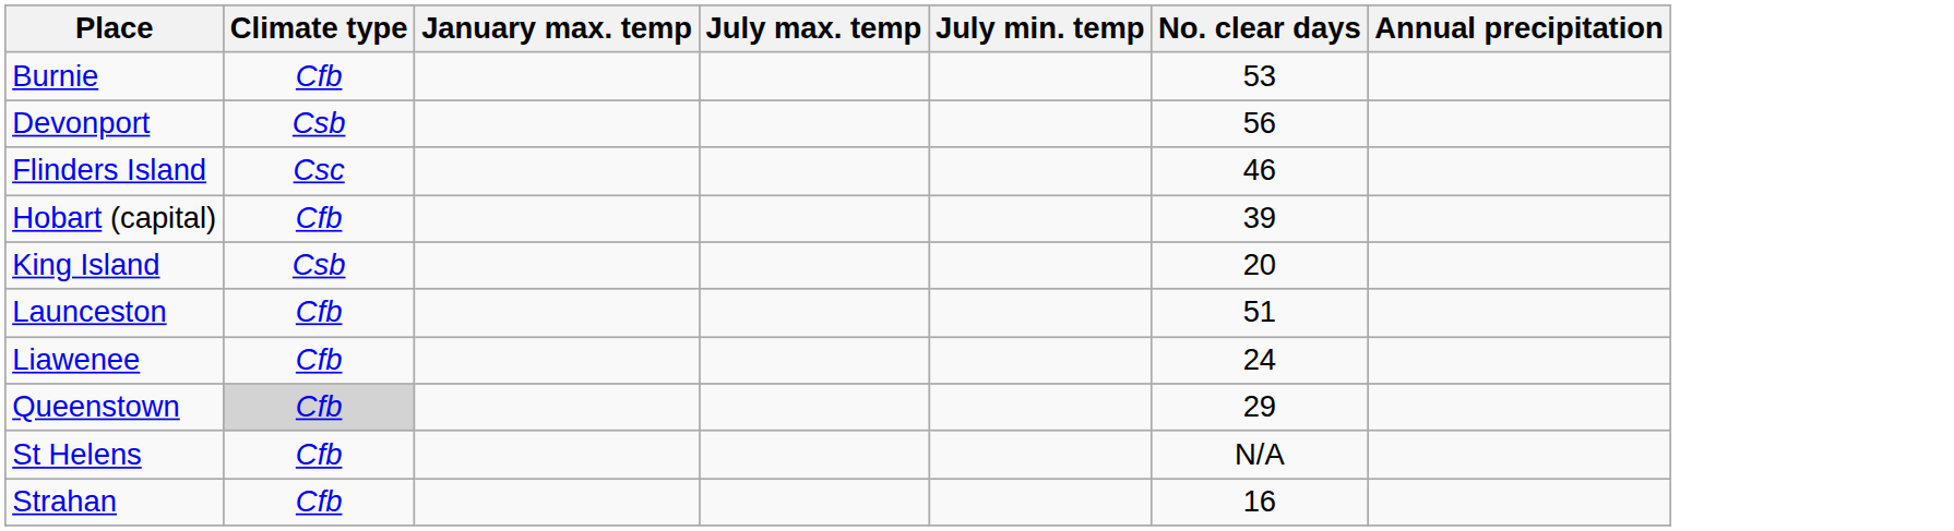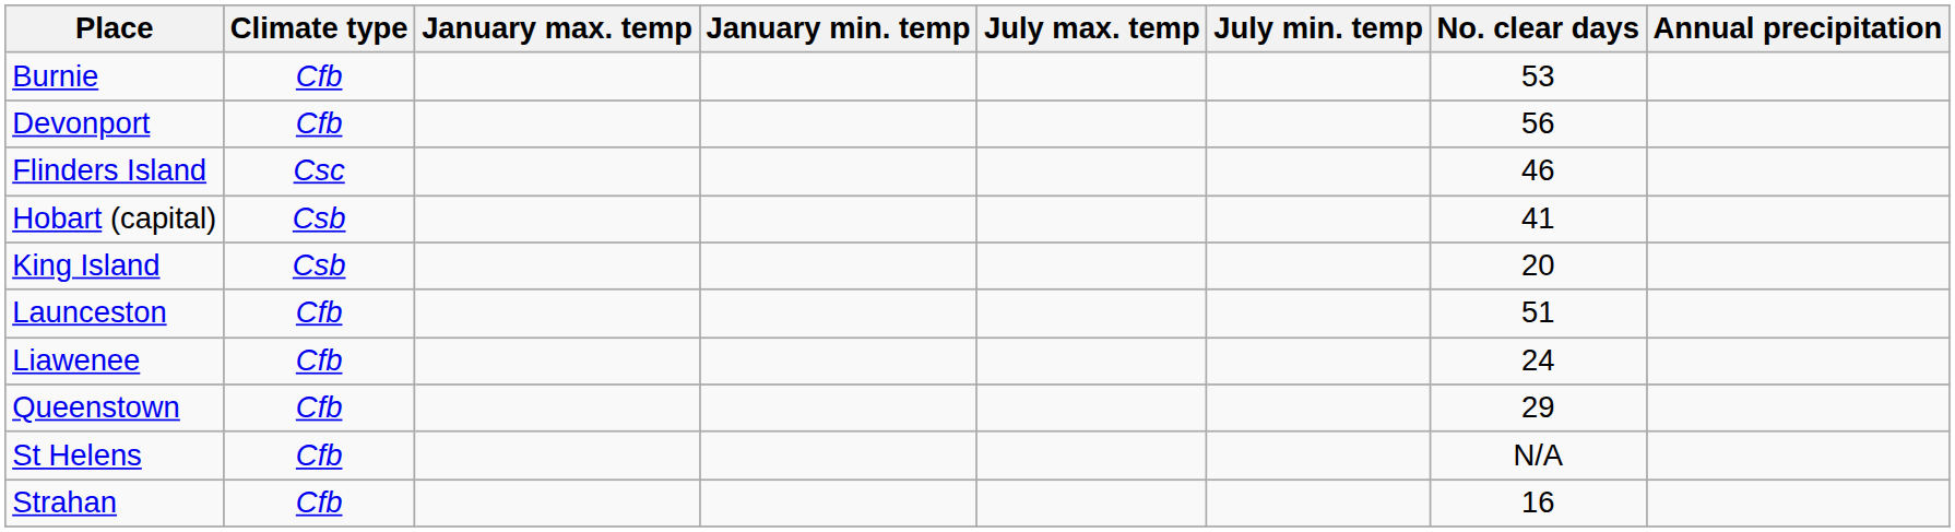+ column: January min. temp
Devonport | Climate type: Csb -> Cfb
Hobart (capital) | Climate type: Cfb -> Csb
Hobart (capital) | No. clear days: 39 -> 41
Queenstown | Climate type: lightgrey background -> no background
